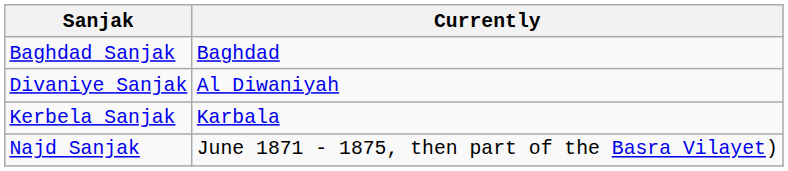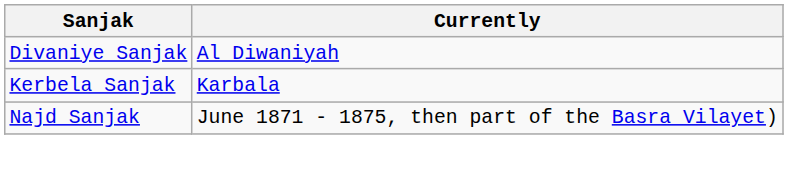- row: Baghdad Sanjak | Baghdad
